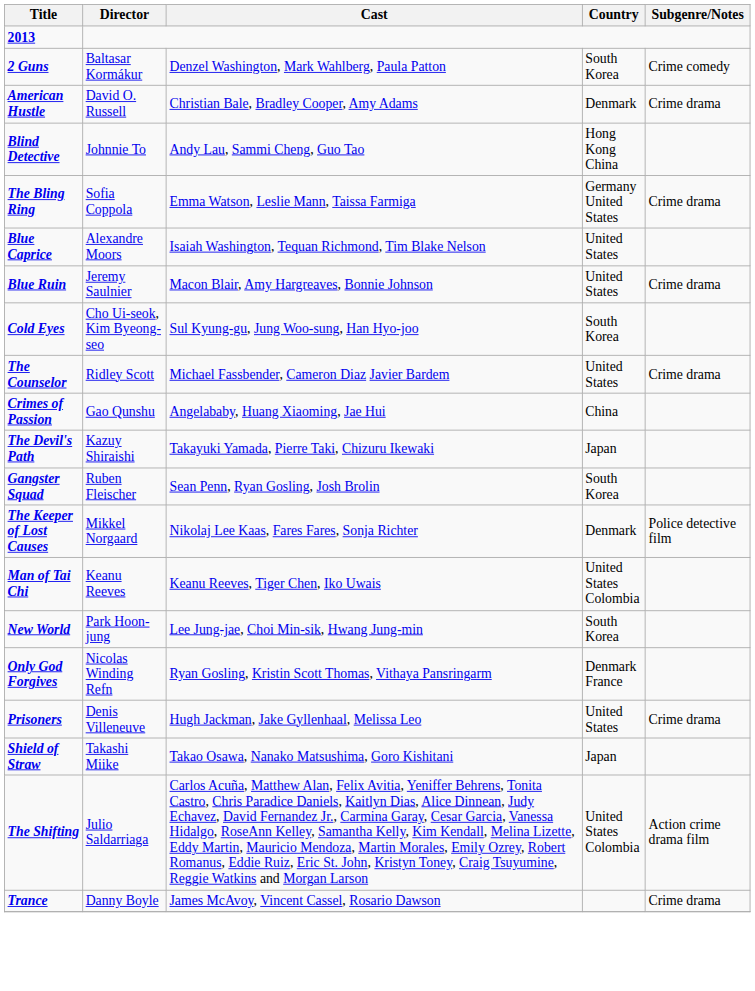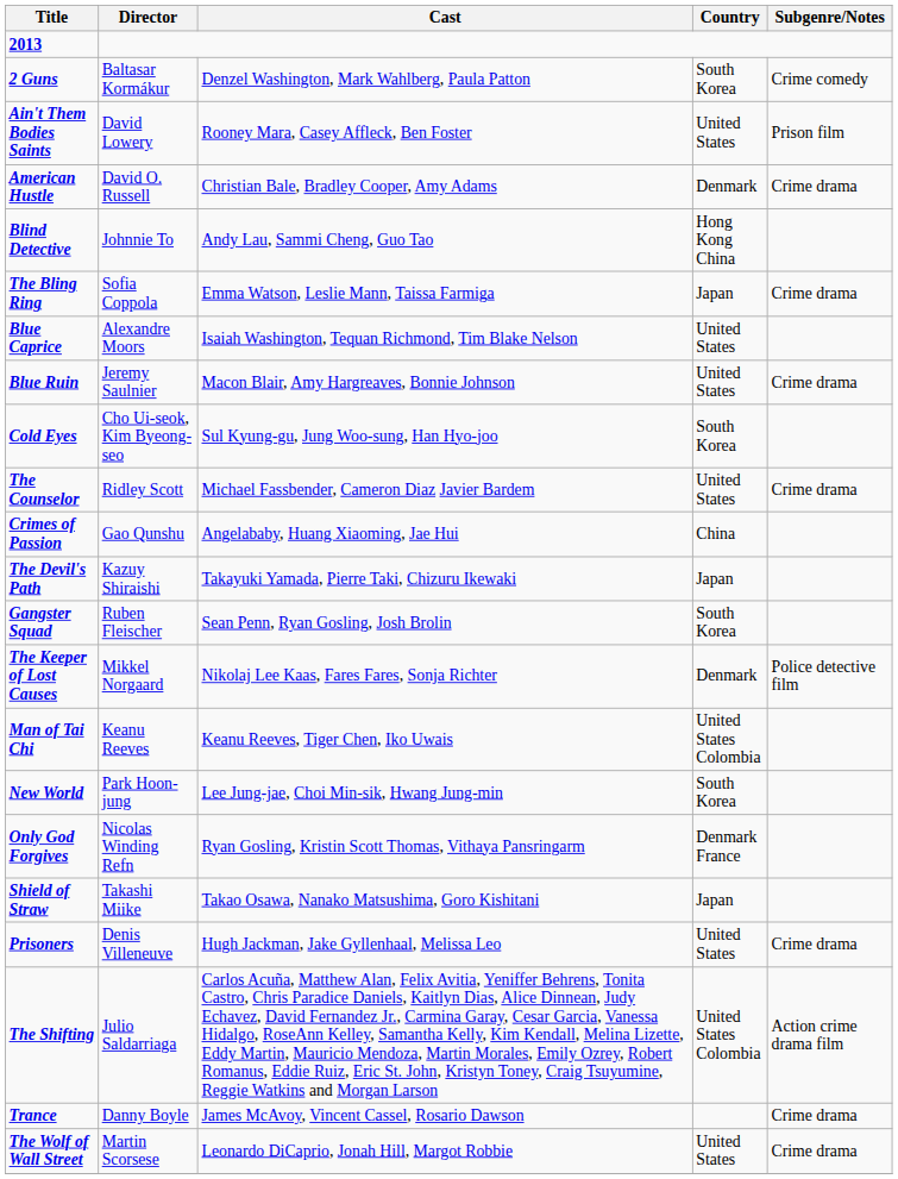+ row: Ain't Them Bodies Saints | David Lowery | Rooney Mara, Casey Affleck, Ben Foster | United States | Prison film
The Bling Ring | Country: Germany United States -> Japan
rows swapped: Prisoners <-> Shield of Straw
+ row: The Wolf of Wall Street | Martin Scorsese | Leonardo DiCaprio, Jonah Hill, Margot Robbie | United States | Crime drama
